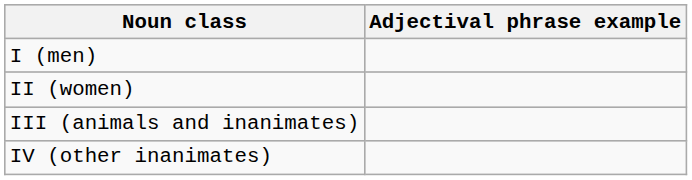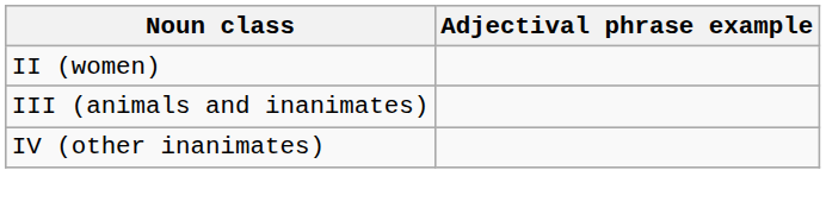- row: I (men)
